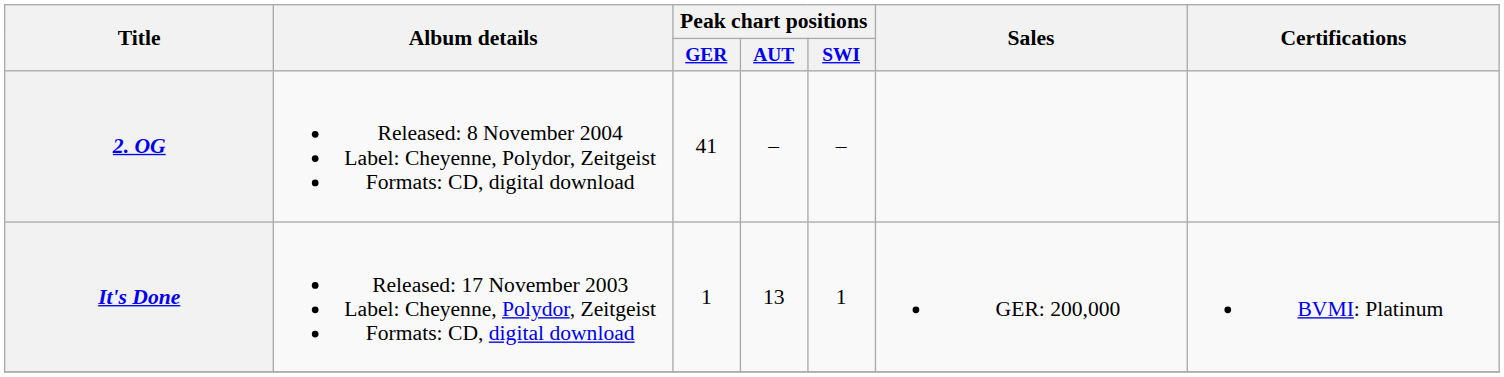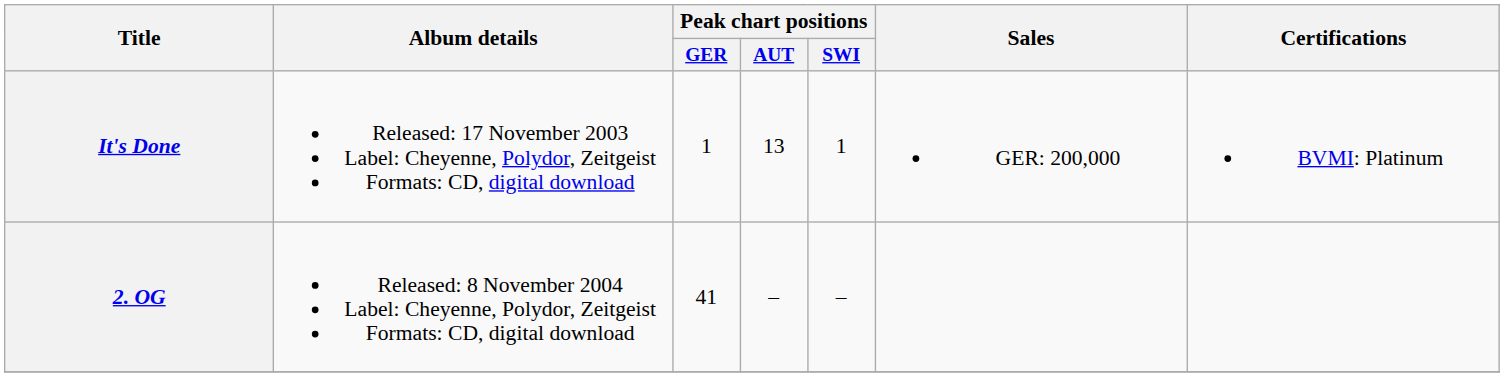rows swapped: It's Done <-> 2. OG
